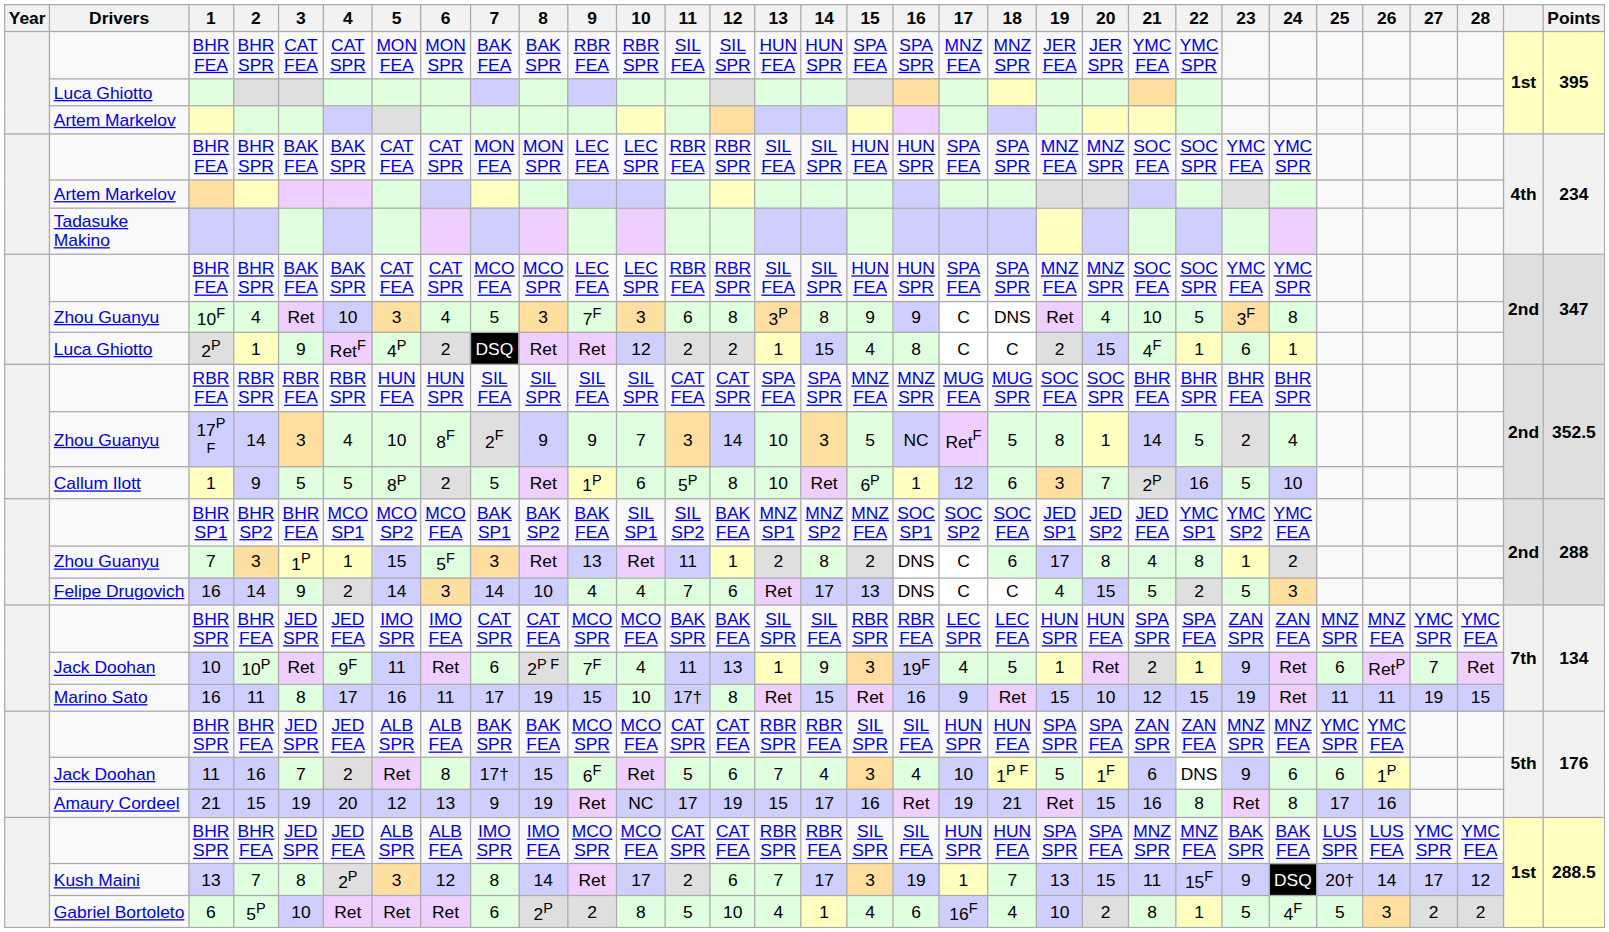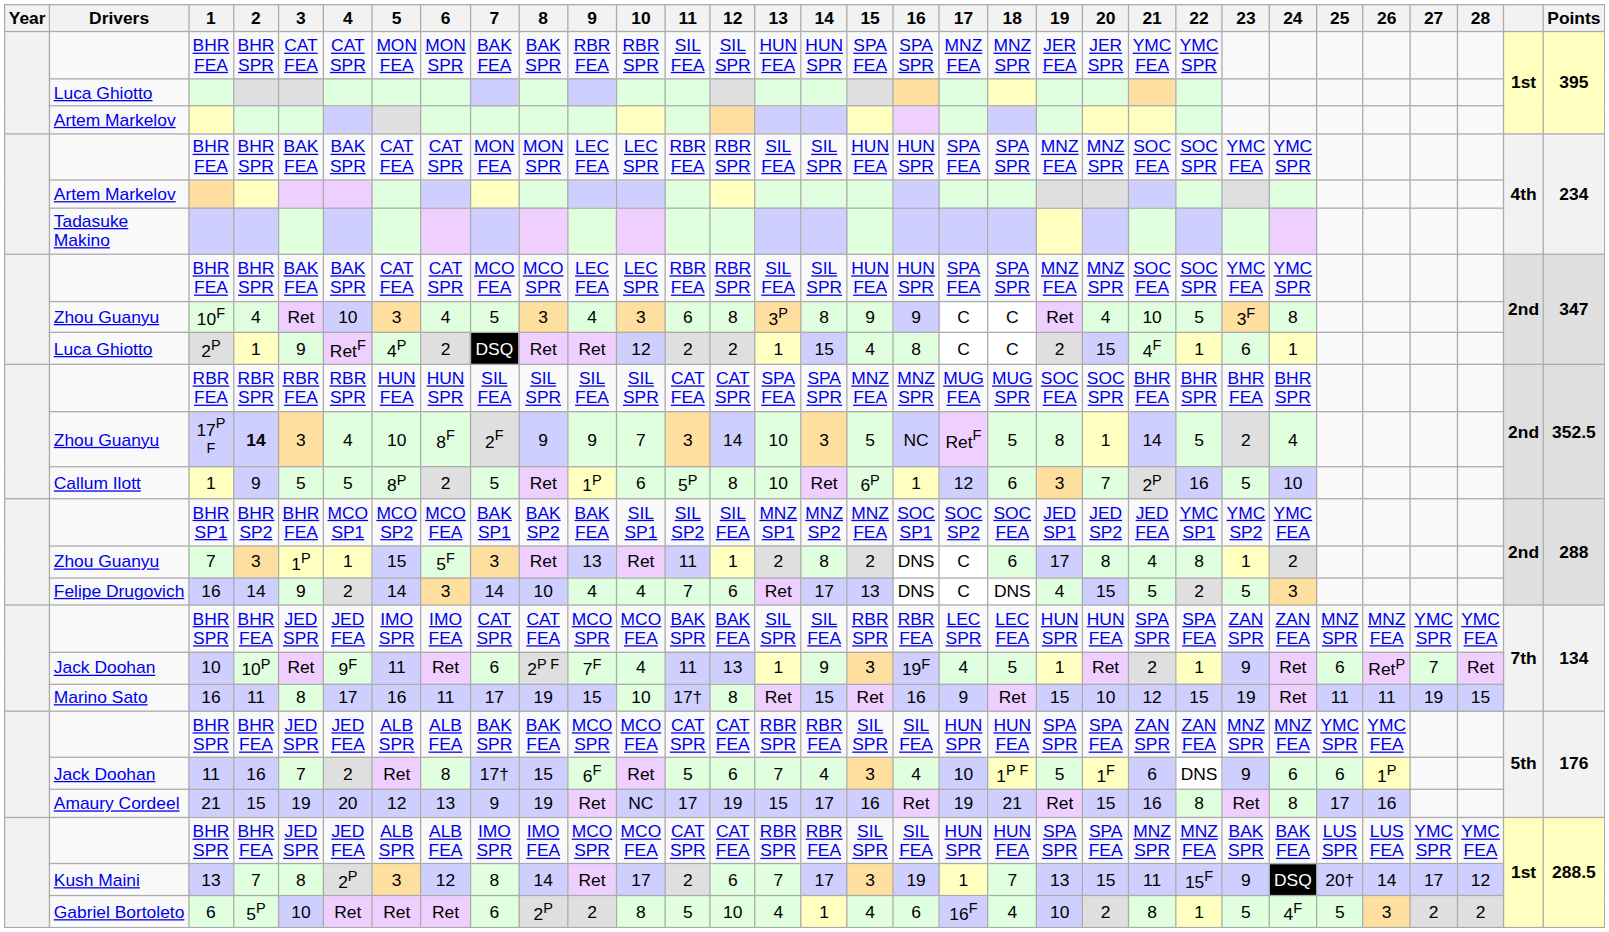10F | 9: 7F -> 4
10F | 18: DNS -> C
17P F | 2: normal -> bold
BHR SP1 | 12: BAK FEA -> SIL FEA
Felipe Drugovich / 16 | 18: C -> DNS
